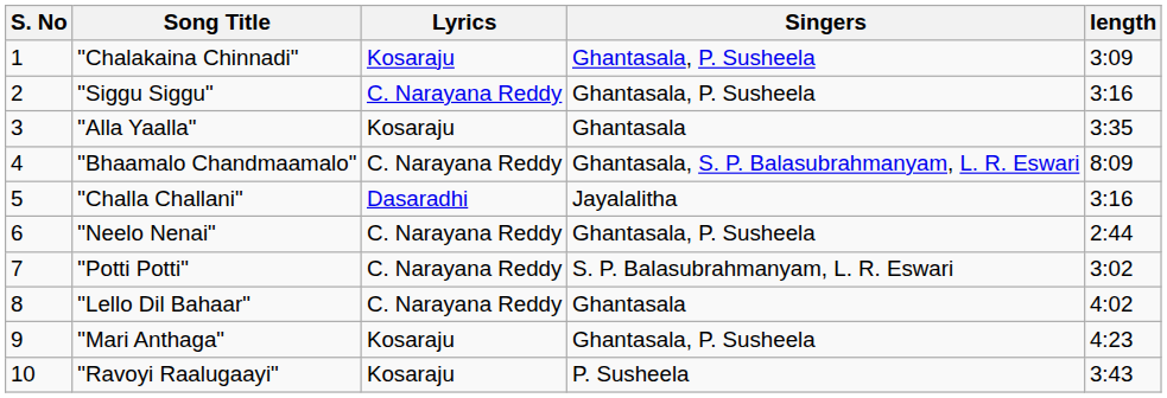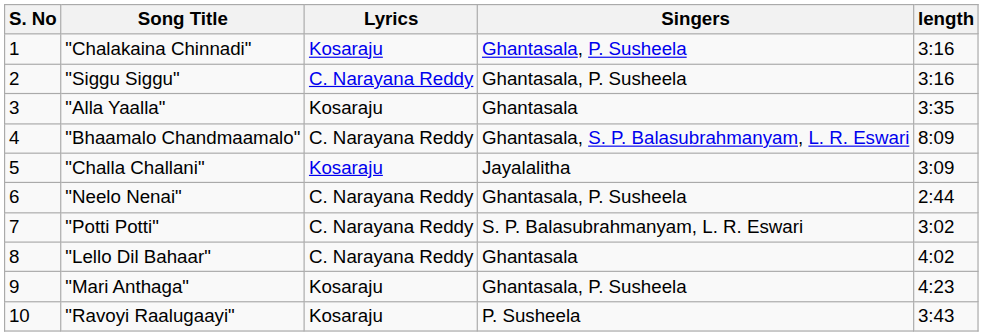"Chalakaina Chinnadi" | length: 3:09 -> 3:16
"Challa Challani" | Lyrics: Dasaradhi -> Kosaraju
"Challa Challani" | length: 3:16 -> 3:09
